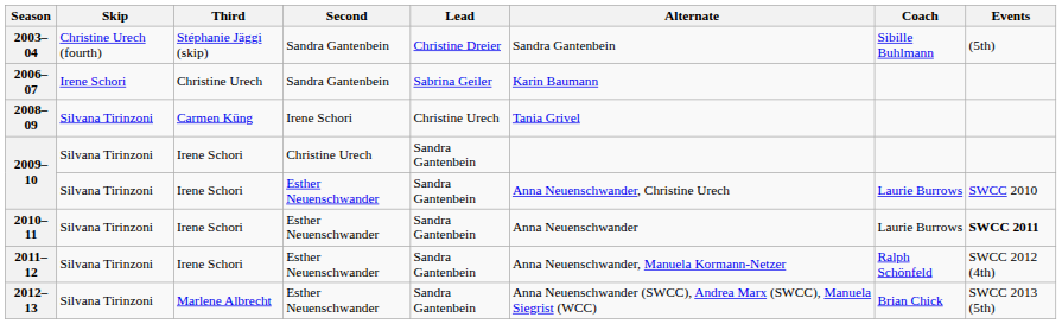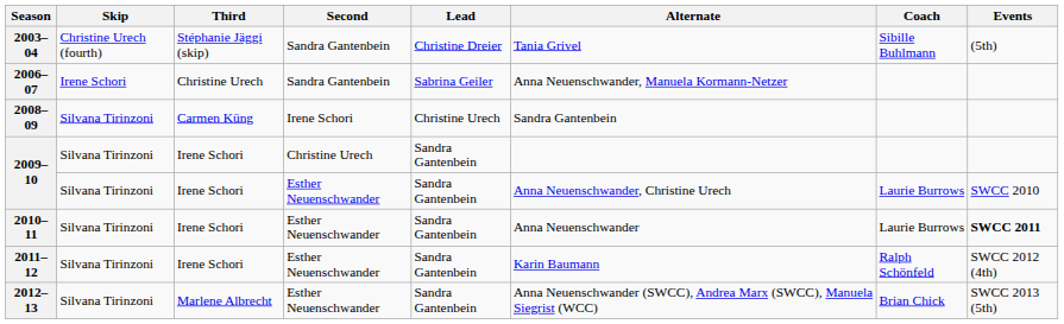2003–04 | Alternate: Sandra Gantenbein -> Tania Grivel
2006–07 | Alternate: Karin Baumann -> Anna Neuenschwander, Manuela Kormann-Netzer
2008–09 | Alternate: Tania Grivel -> Sandra Gantenbein
2011–12 | Alternate: Anna Neuenschwander, Manuela Kormann-Netzer -> Karin Baumann
